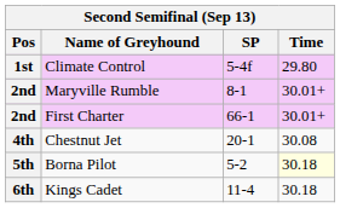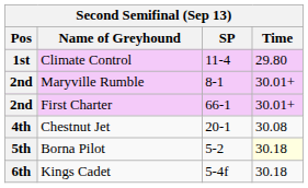Climate Control | SP: 5-4f -> 11-4
Kings Cadet | SP: 11-4 -> 5-4f
